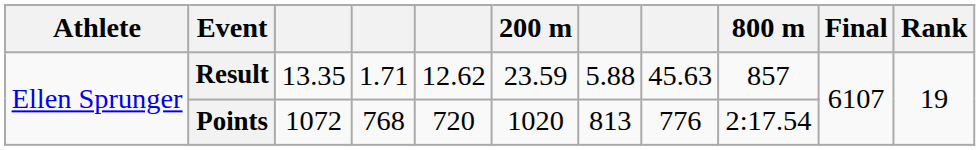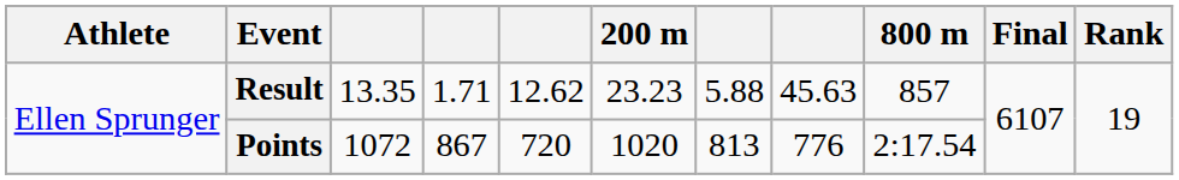Result | 200 m: 23.59 -> 23.23
Points | column 4: 768 -> 867
